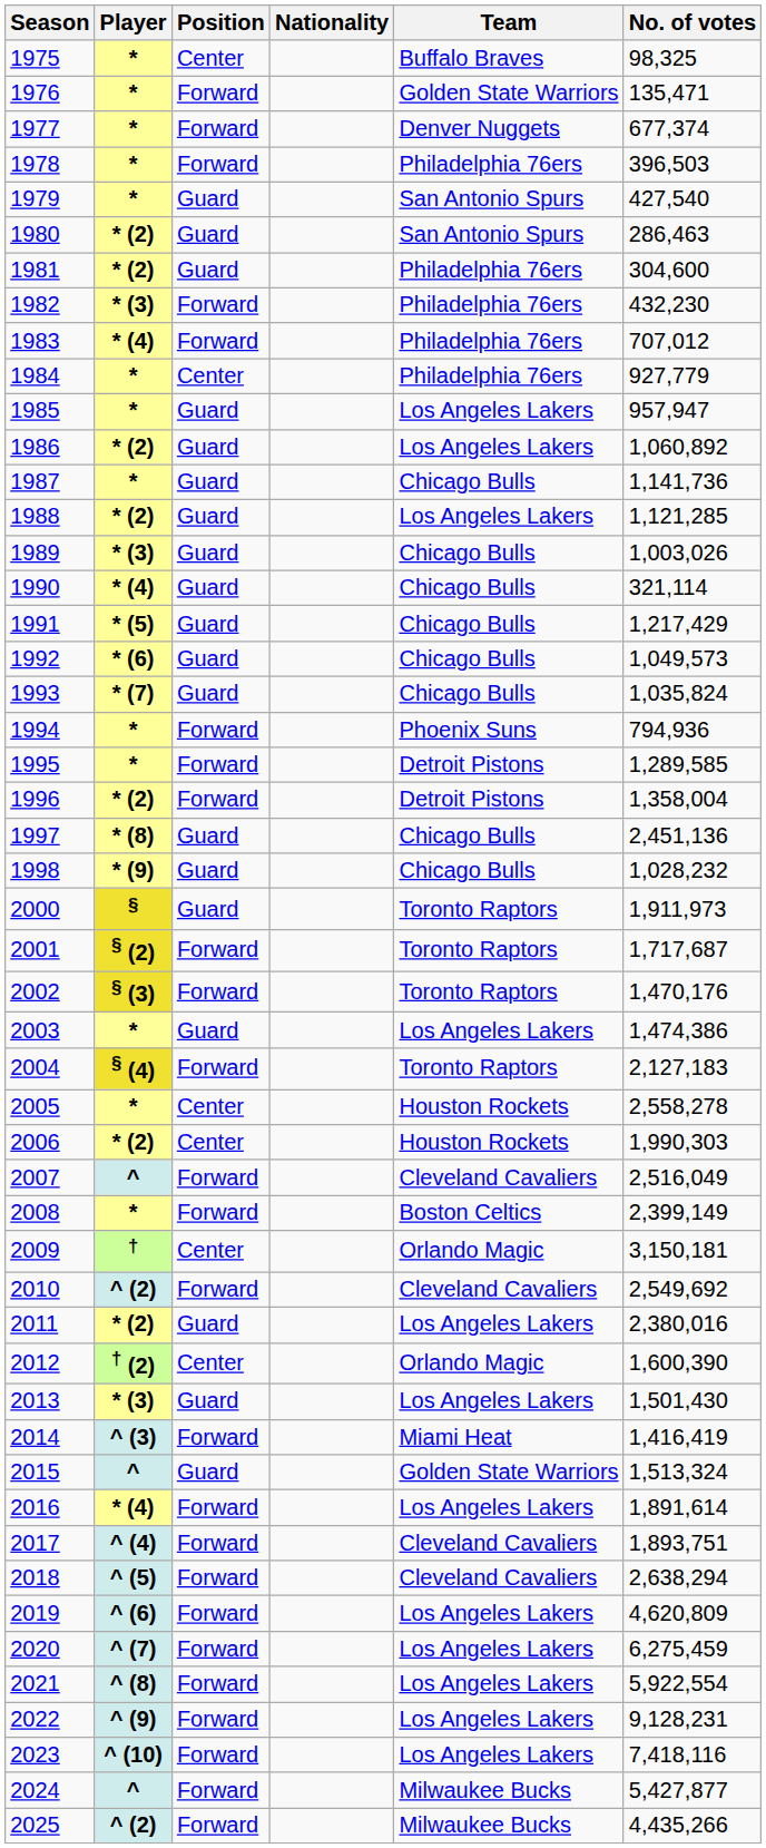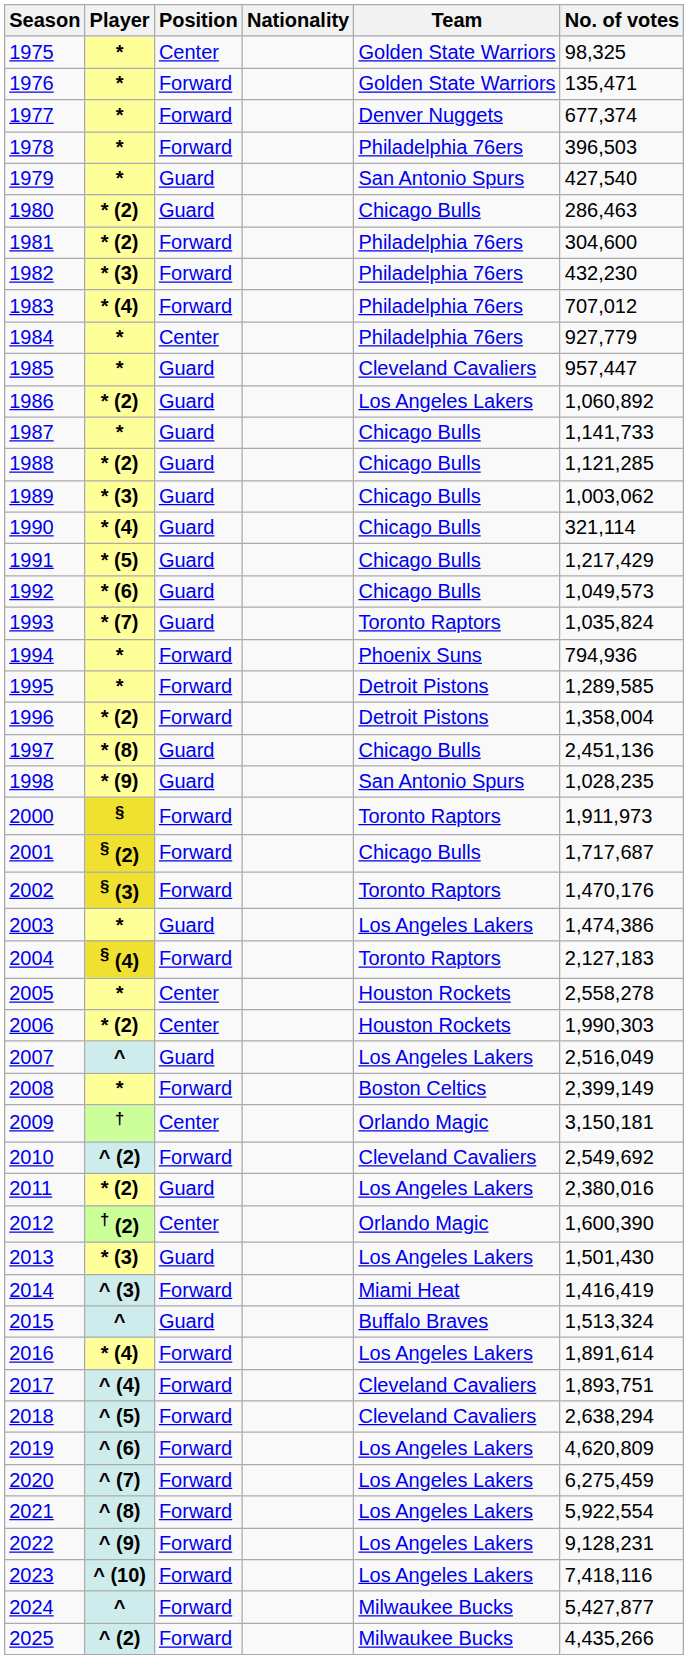1975 | Team: Buffalo Braves -> Golden State Warriors
1980 | Team: San Antonio Spurs -> Chicago Bulls
1981 | Position: Guard -> Forward
1985 | Team: Los Angeles Lakers -> Cleveland Cavaliers
1985 | No. of votes: 957,947 -> 957,447
1987 | No. of votes: 1,141,736 -> 1,141,733
1988 | Team: Los Angeles Lakers -> Chicago Bulls
1989 | No. of votes: 1,003,026 -> 1,003,062
1993 | Team: Chicago Bulls -> Toronto Raptors
1998 | Team: Chicago Bulls -> San Antonio Spurs
1998 | No. of votes: 1,028,232 -> 1,028,235
2000 | Position: Guard -> Forward
2001 | Team: Toronto Raptors -> Chicago Bulls
2007 | Position: Forward -> Guard
2007 | Team: Cleveland Cavaliers -> Los Angeles Lakers
2015 | Team: Golden State Warriors -> Buffalo Braves
